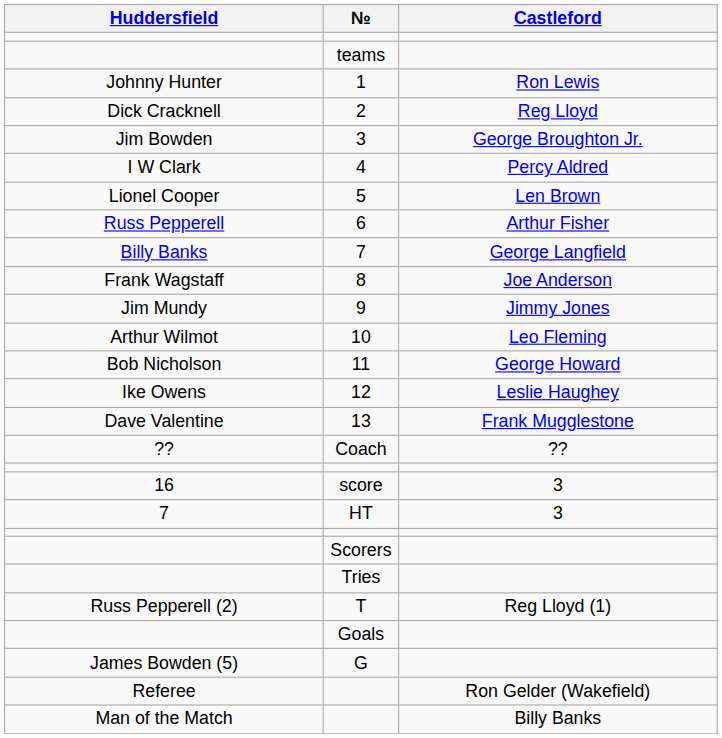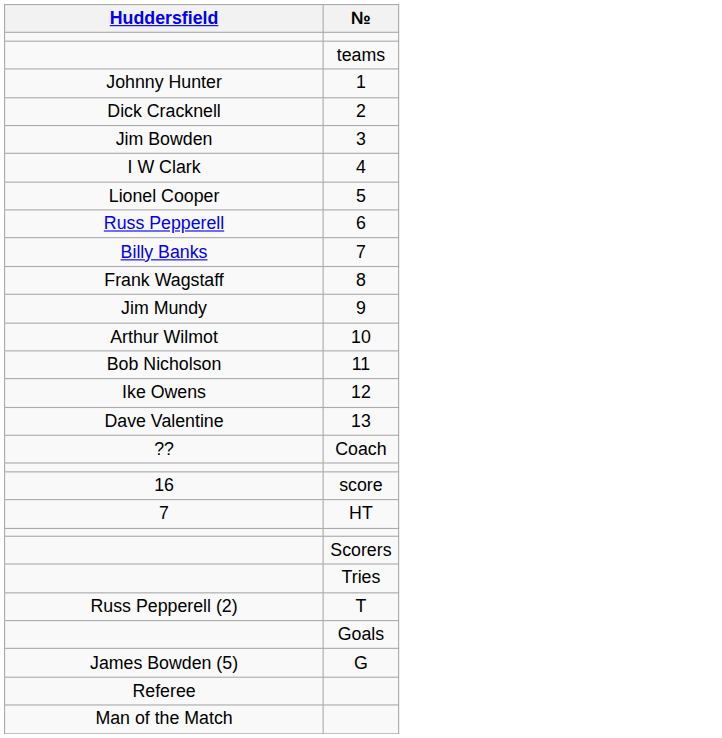- column: Castleford | Ron Lewis | Reg Lloyd | George Broughton Jr. | Percy Aldred | Len Brown | Arthur Fisher | George Langfield | Joe Anderson | Jimmy Jones | Leo Fleming | George Howard | Leslie Haughey | Frank Mugglestone | ?? | 3 | 3 | Reg Lloyd (1) | Ron Gelder (Wakefield) | Billy Banks
